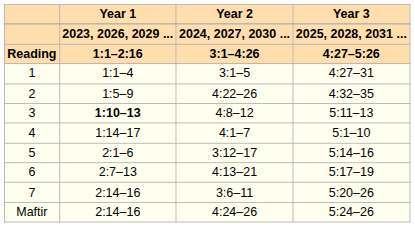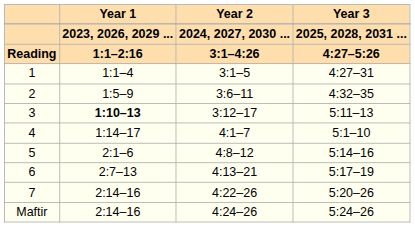2 | Year 2: 4:22–26 -> 3:6–11
3 | Year 2: 4:8–12 -> 3:12–17
5 | Year 2: 3:12–17 -> 4:8–12
7 | Year 2: 3:6–11 -> 4:22–26
